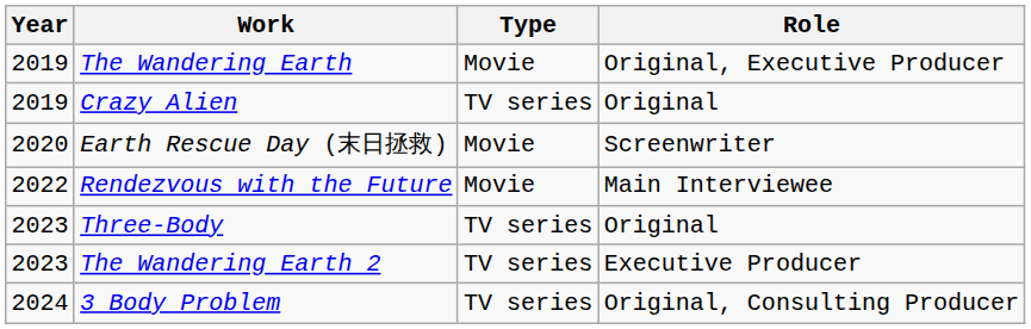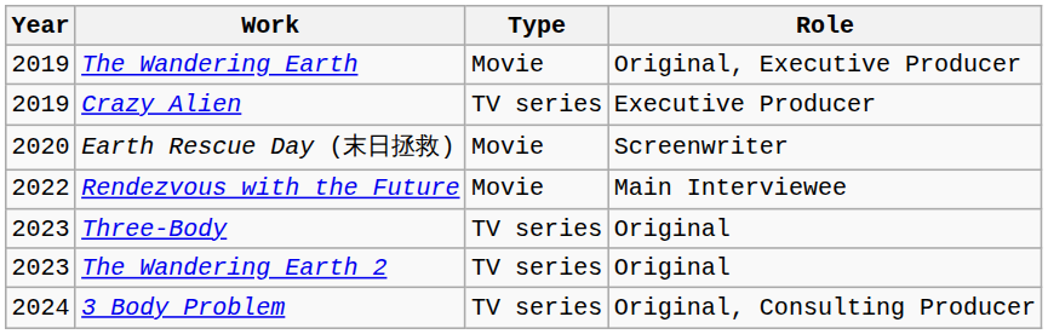Crazy Alien | Role: Original -> Executive Producer
The Wandering Earth 2 | Role: Executive Producer -> Original
